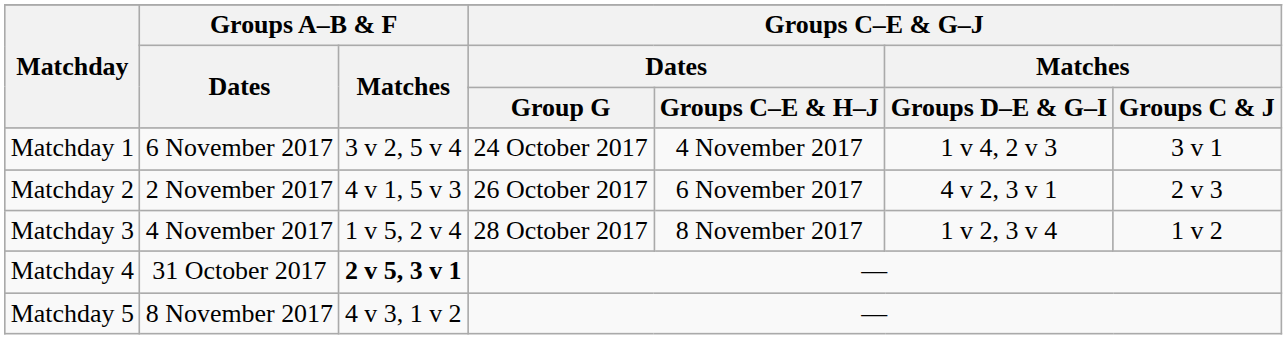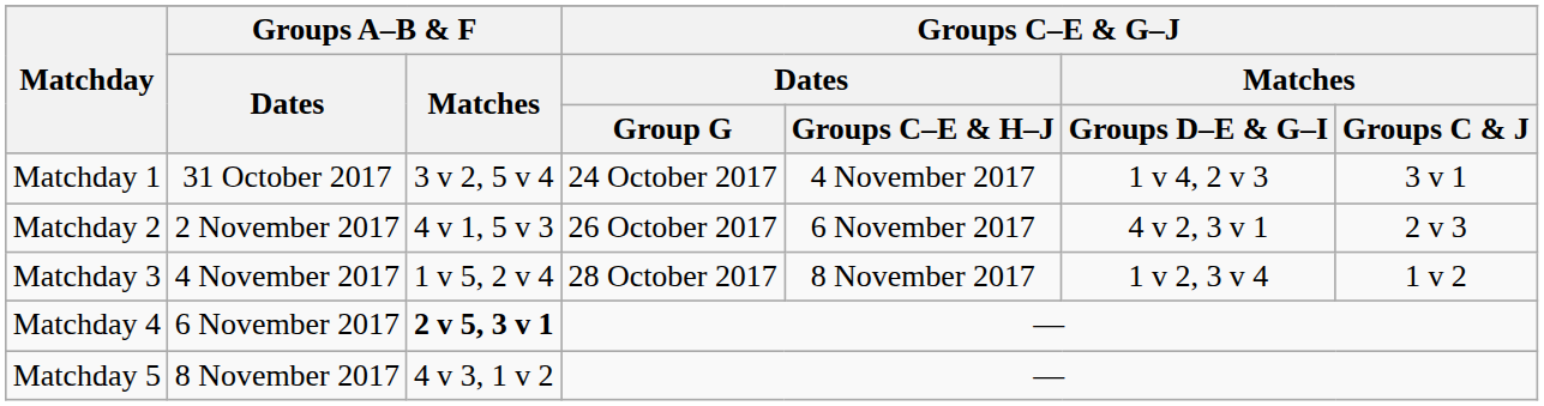Matchday 1 | Groups A–B & F / Dates: 6 November 2017 -> 31 October 2017
Matchday 4 | Groups A–B & F / Dates: 31 October 2017 -> 6 November 2017
